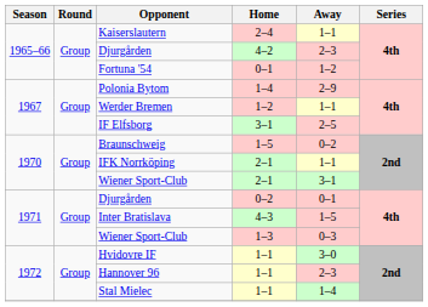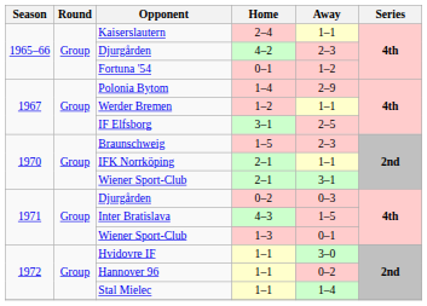Braunschweig | Away: 0–2 -> 2–3
Djurgården / 0–2 | Away: 0–1 -> 0–3
Wiener Sport-Club / 1–3 | Away: 0–3 -> 0–1
Hannover 96 | Away: 2–3 -> 0–2
